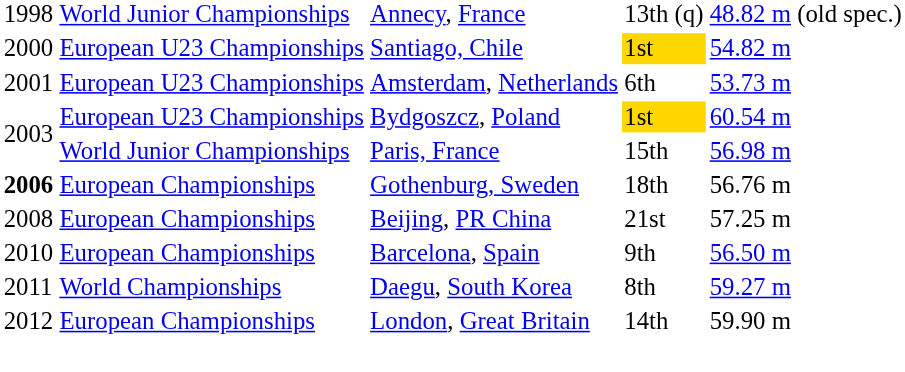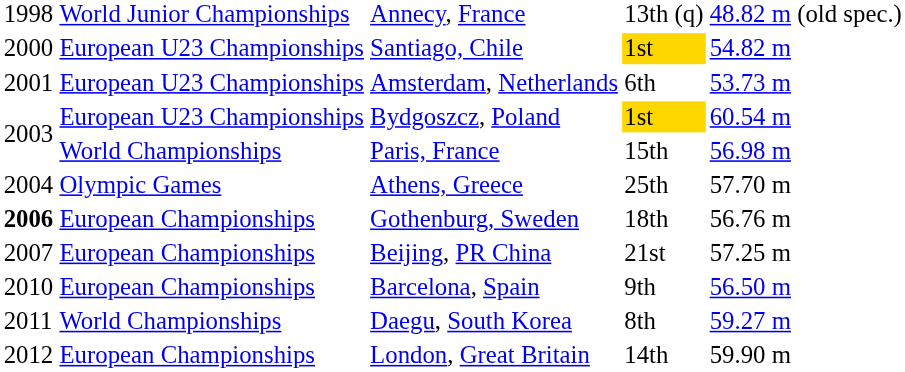Paris, France | column 2: World Junior Championships -> World Championships
+ row: 2004 | Olympic Games | Athens, Greece | 25th | 57.70 m
Beijing, PR China | column 1: 2008 -> 2007
